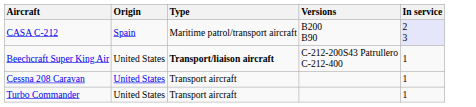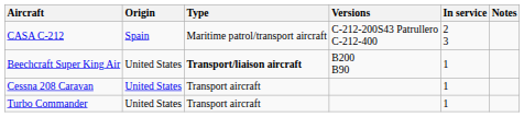+ column: Notes
CASA C-212 | Versions: B200 B90 -> C-212-200S43 Patrullero C-212-400
CASA C-212 | In service: lavender background -> no background
Beechcraft Super King Air | Versions: C-212-200S43 Patrullero C-212-400 -> B200 B90
